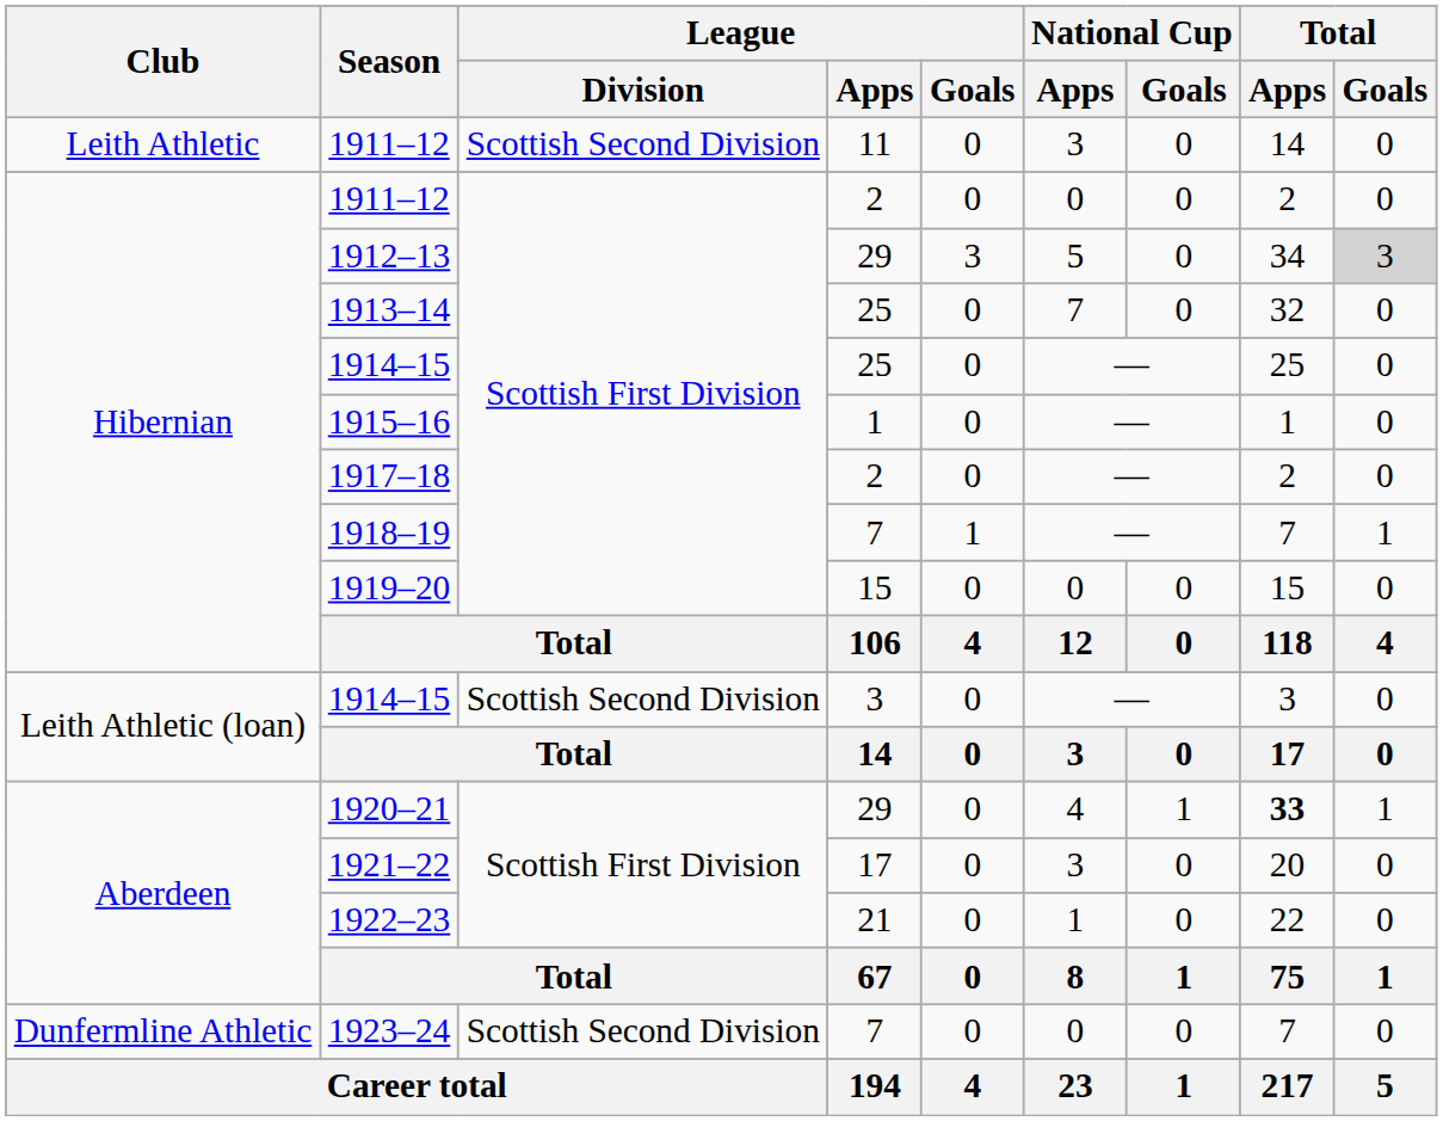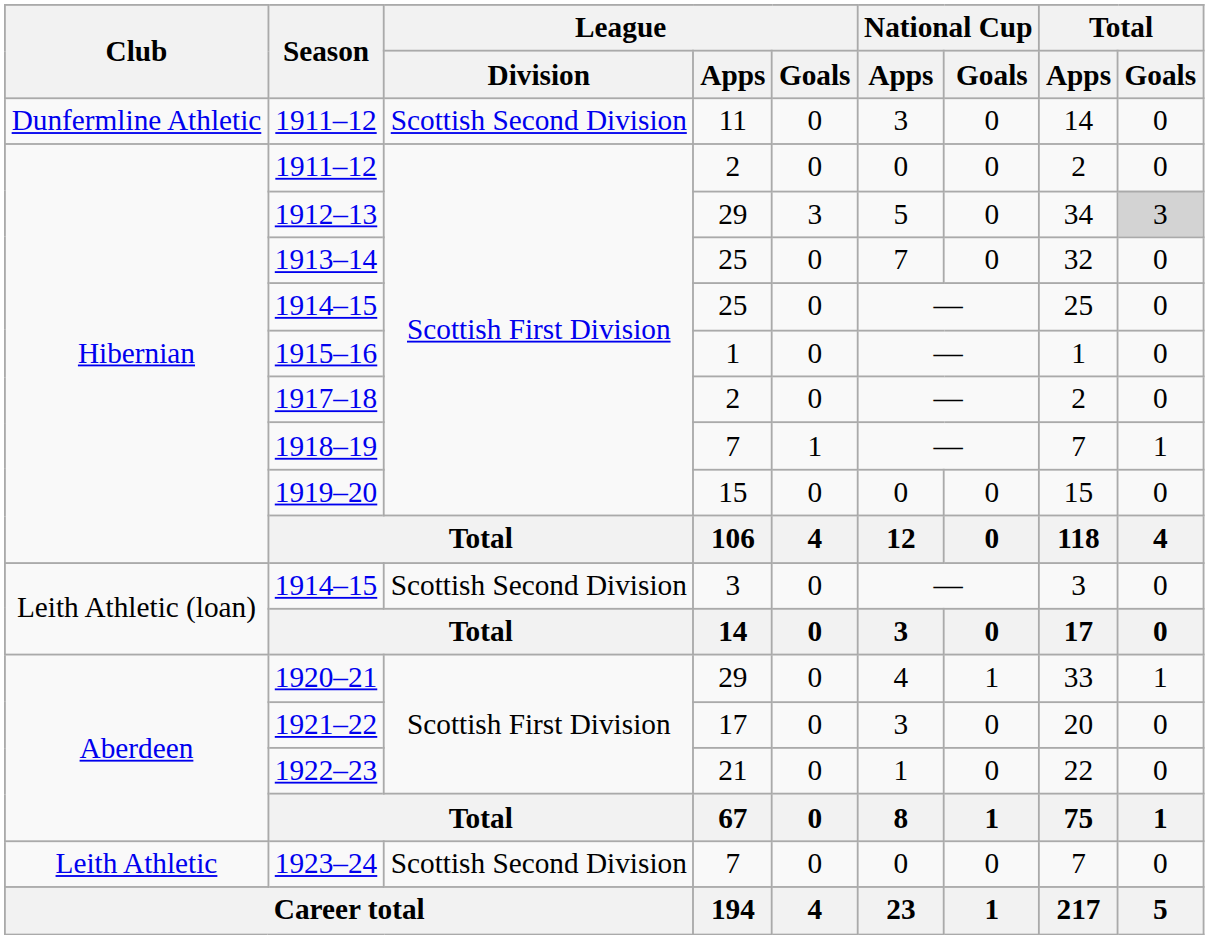1911–12 / 11 | Club: Leith Athletic -> Dunfermline Athletic
1920–21 | Total / Apps: bold -> normal
1923–24 | Club: Dunfermline Athletic -> Leith Athletic
